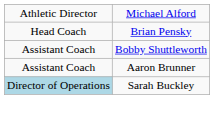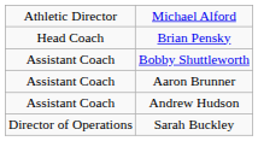+ row: Assistant Coach | Andrew Hudson
Sarah Buckley | column 1: lightblue background -> no background
